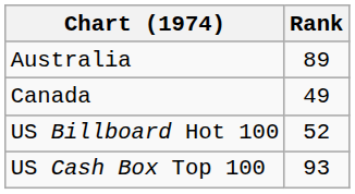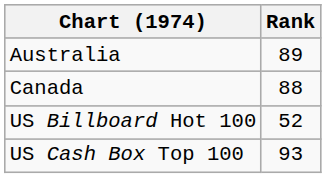Canada | Rank: 49 -> 88
